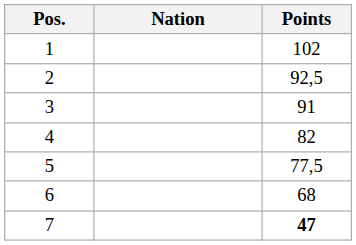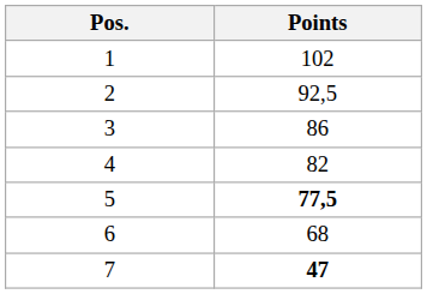- column: Nation
3 | Points: 91 -> 86
5 | Points: normal -> bold
